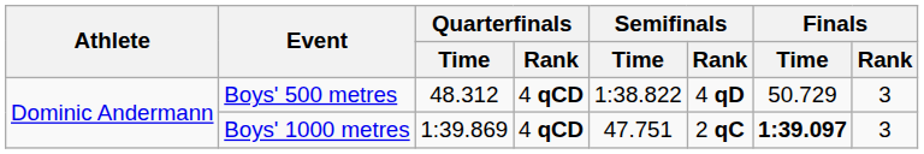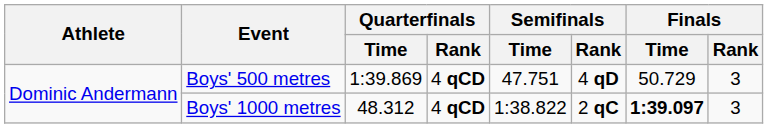Boys' 500 metres | Quarterfinals / Time: 48.312 -> 1:39.869
Boys' 500 metres | Semifinals / Time: 1:38.822 -> 47.751
Boys' 1000 metres | Quarterfinals / Time: 1:39.869 -> 48.312
Boys' 1000 metres | Semifinals / Time: 47.751 -> 1:38.822
